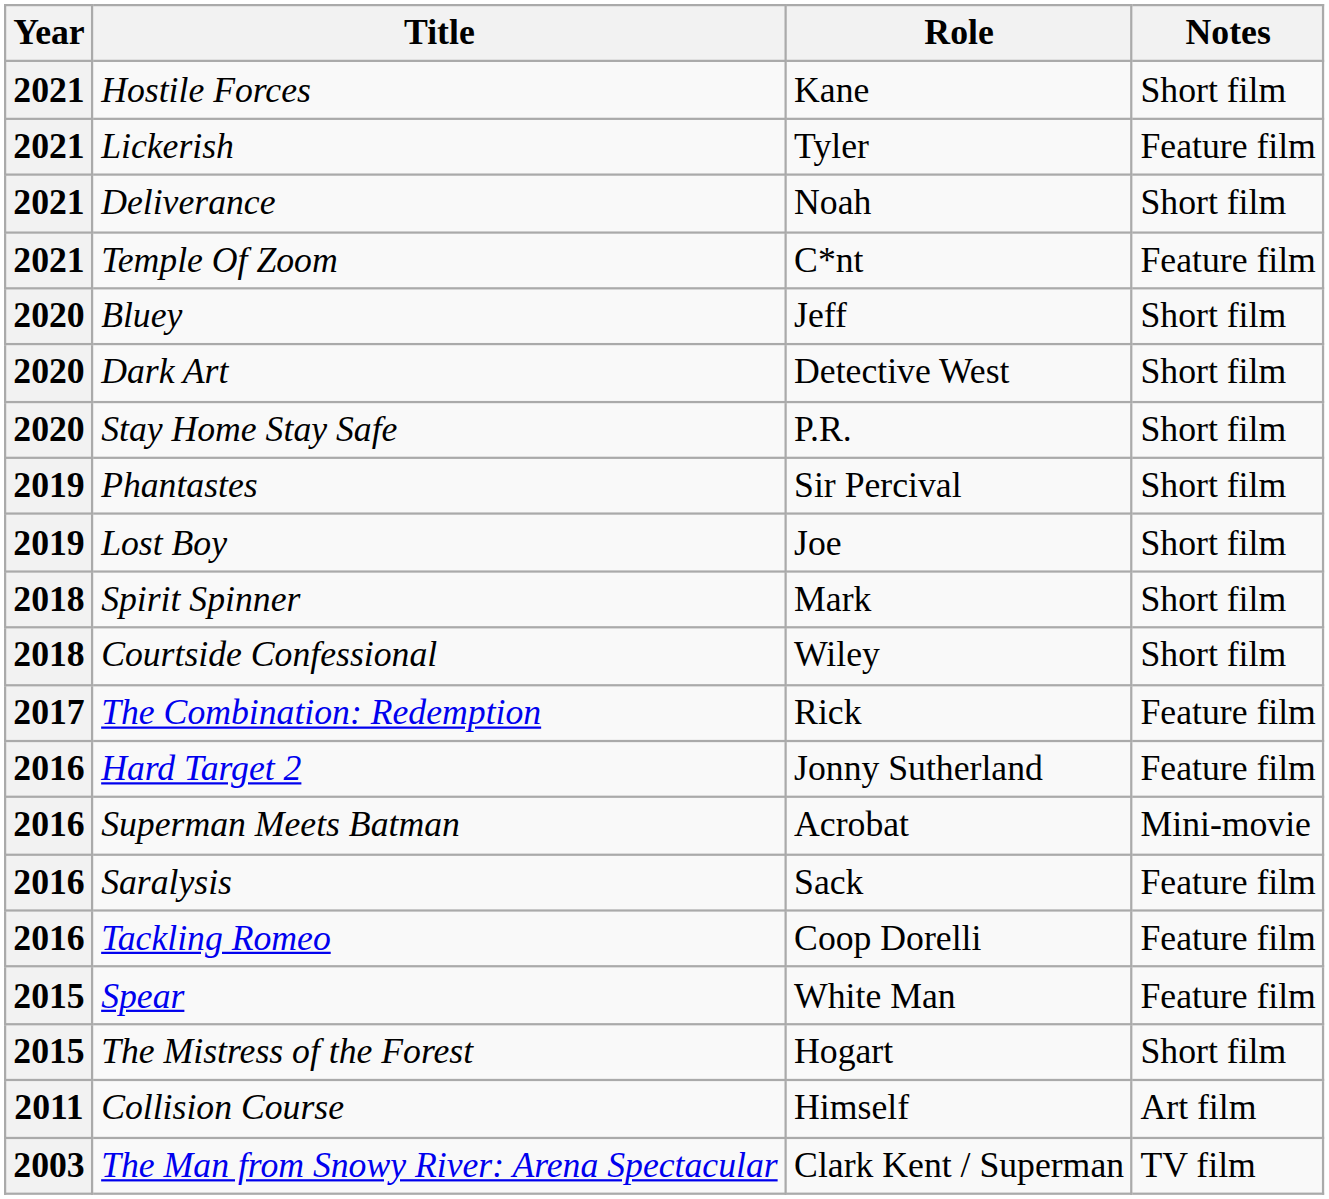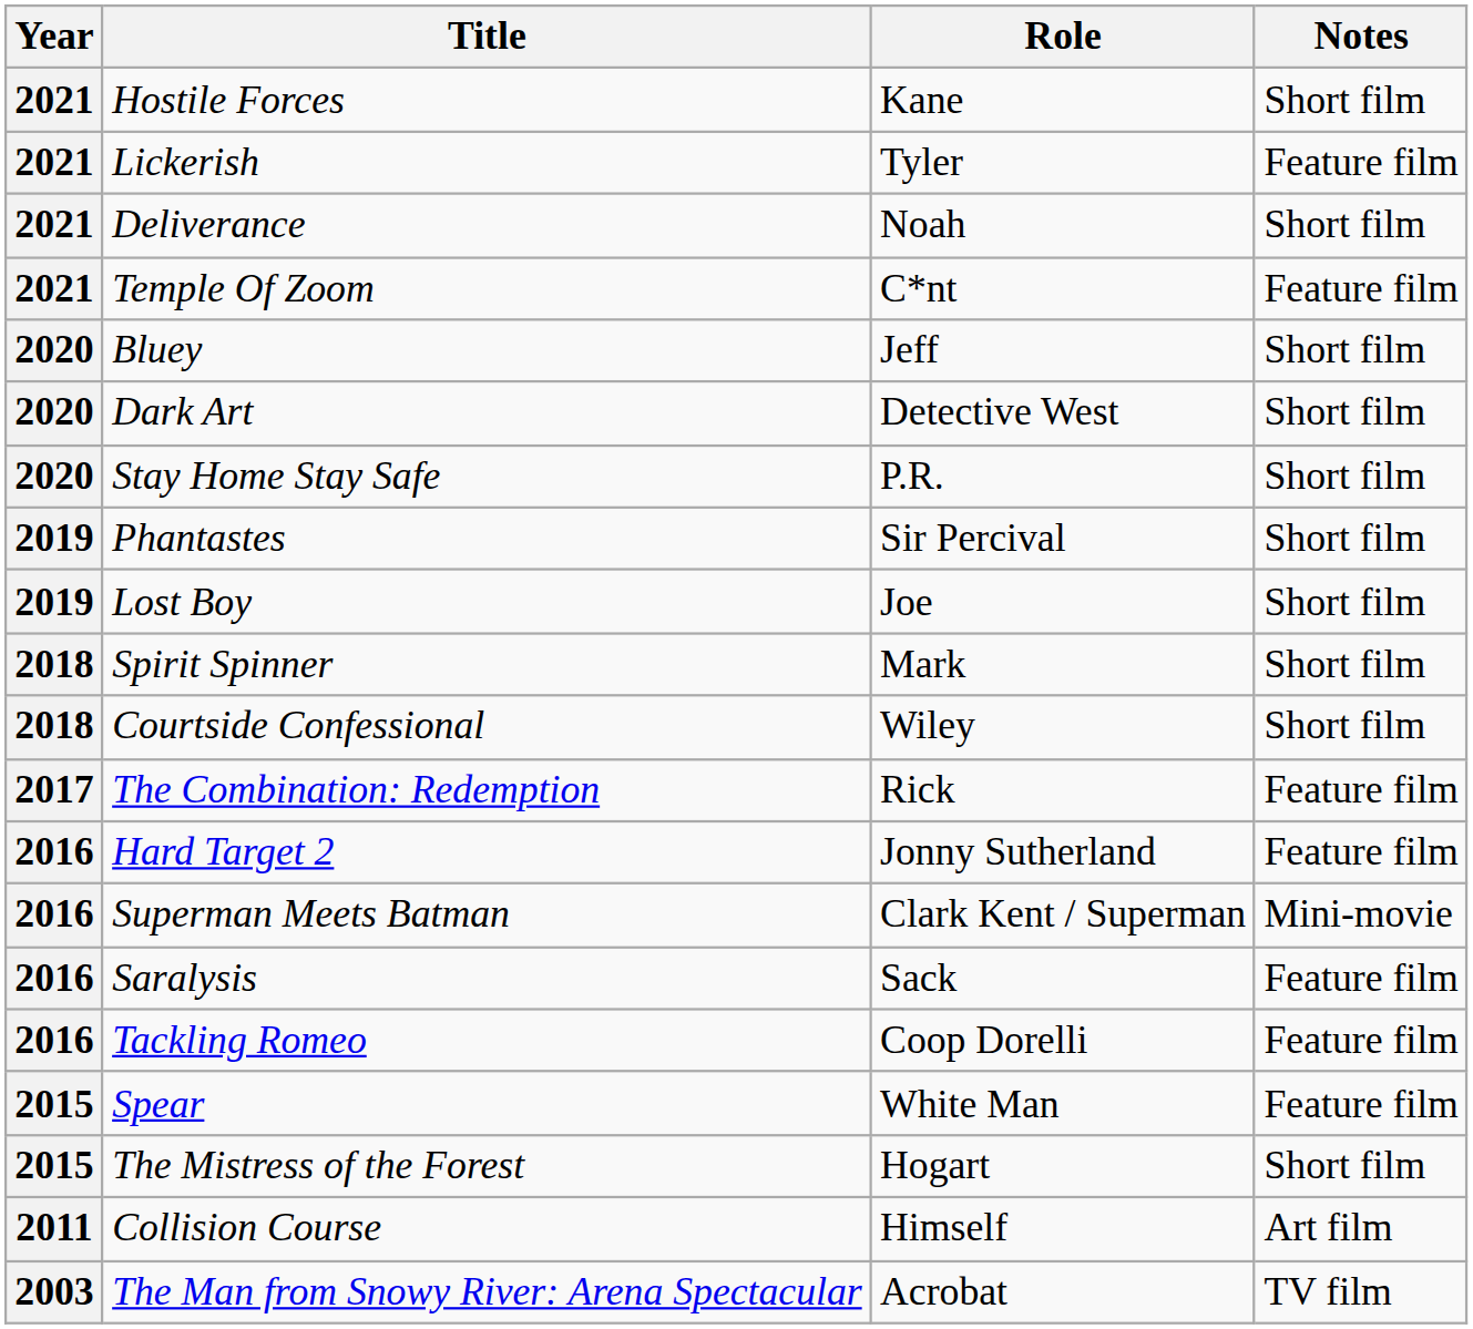Superman Meets Batman | Role: Acrobat -> Clark Kent / Superman
The Man from Snowy River: Arena Spectacular | Role: Clark Kent / Superman -> Acrobat
